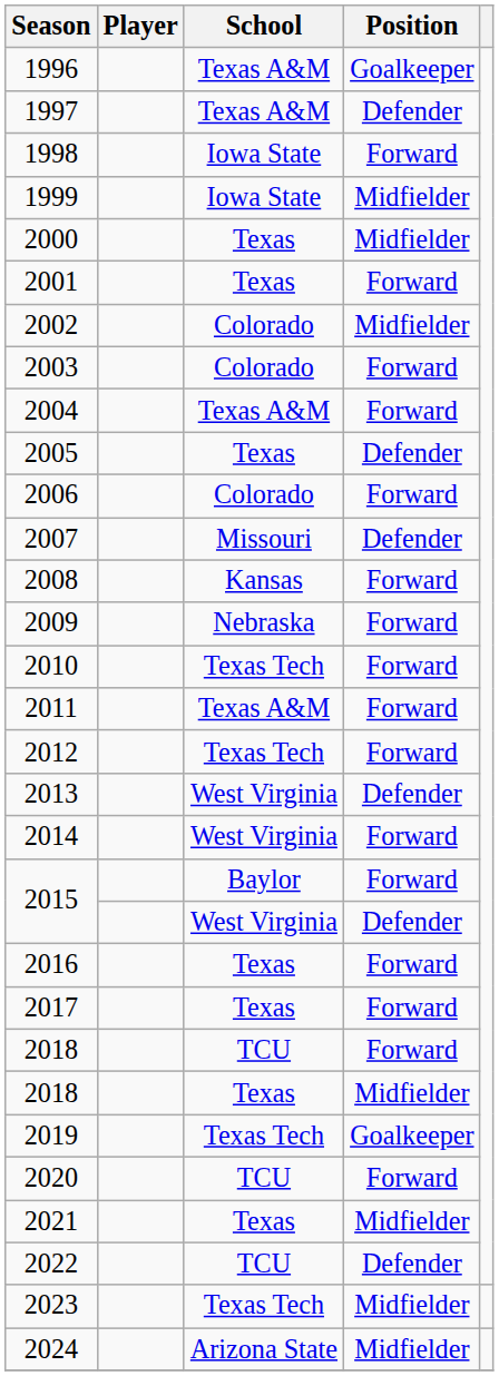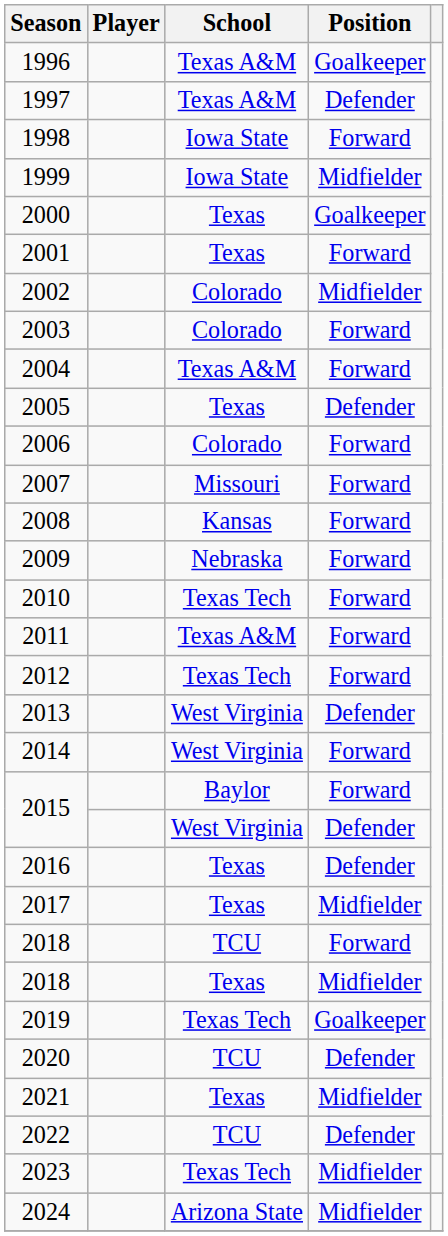2000 | Position: Midfielder -> Goalkeeper
2007 | Position: Defender -> Forward
2016 | Position: Forward -> Defender
2017 | Position: Forward -> Midfielder
2020 | Position: Forward -> Defender
